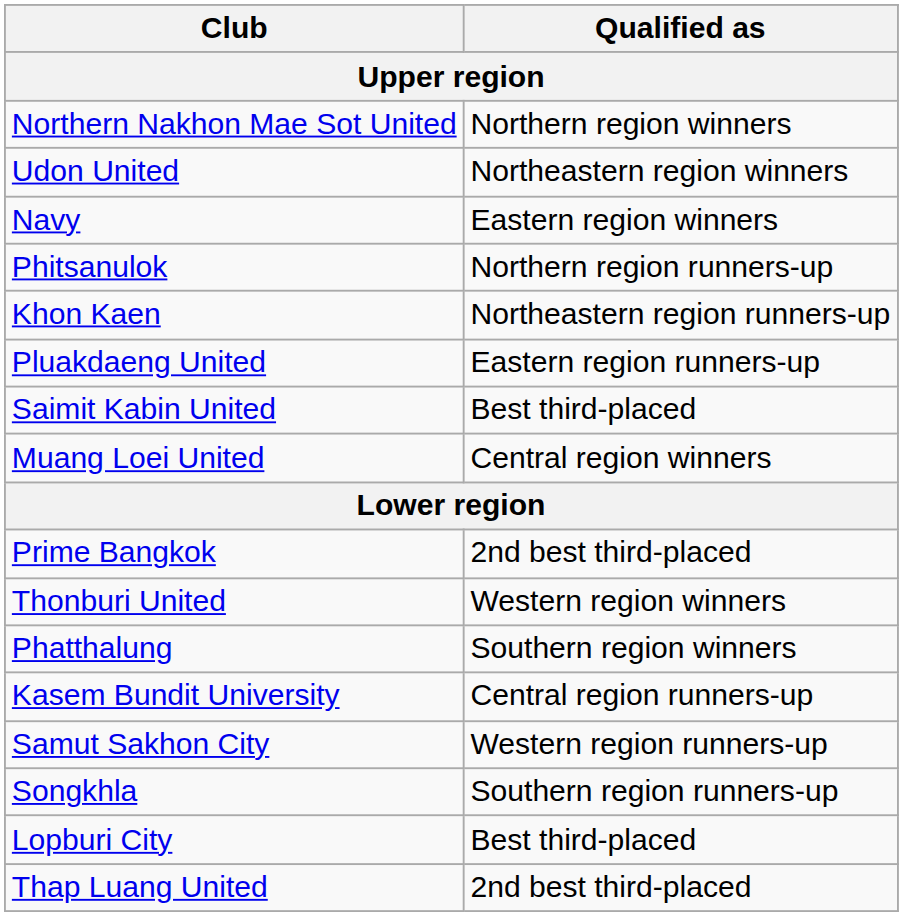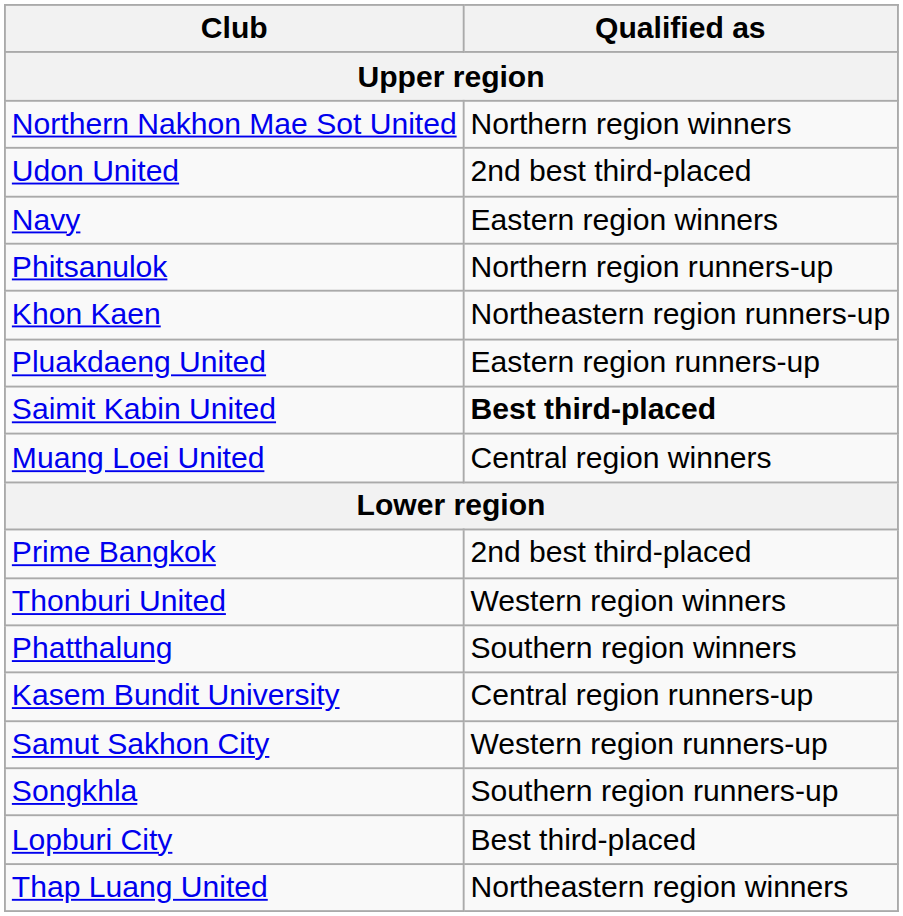Udon United | Qualified as: Northeastern region winners -> 2nd best third-placed
Saimit Kabin United | Qualified as: normal -> bold
Thap Luang United | Qualified as: 2nd best third-placed -> Northeastern region winners
